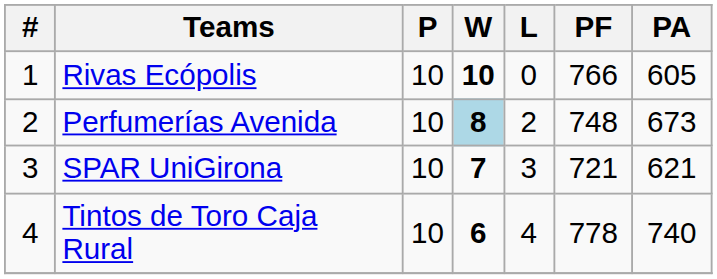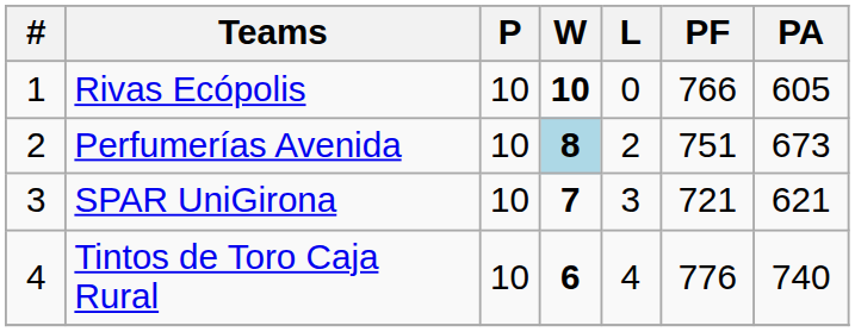Perfumerías Avenida | PF: 748 -> 751
Tintos de Toro Caja Rural | PF: 778 -> 776
